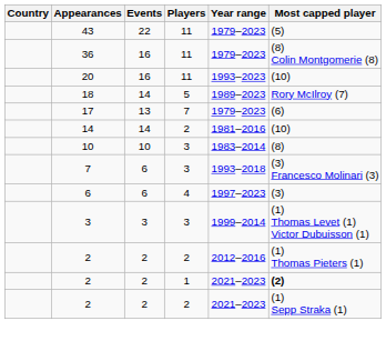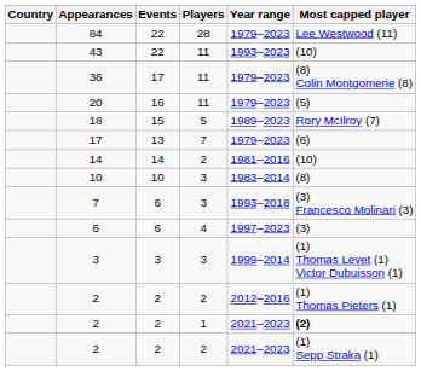+ row: 84 | 22 | 28 | 1979–2023 | Lee Westwood (11)
43 | Year range: 1979–2023 -> 1993–2023
43 | Most capped player: (5) -> (10)
36 | Events: 16 -> 17
20 | Year range: 1993–2023 -> 1979–2023
20 | Most capped player: (10) -> (5)
18 | Events: 14 -> 15
